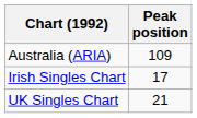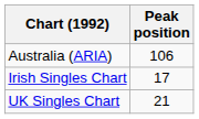Australia (ARIA) | Peak position: 109 -> 106
